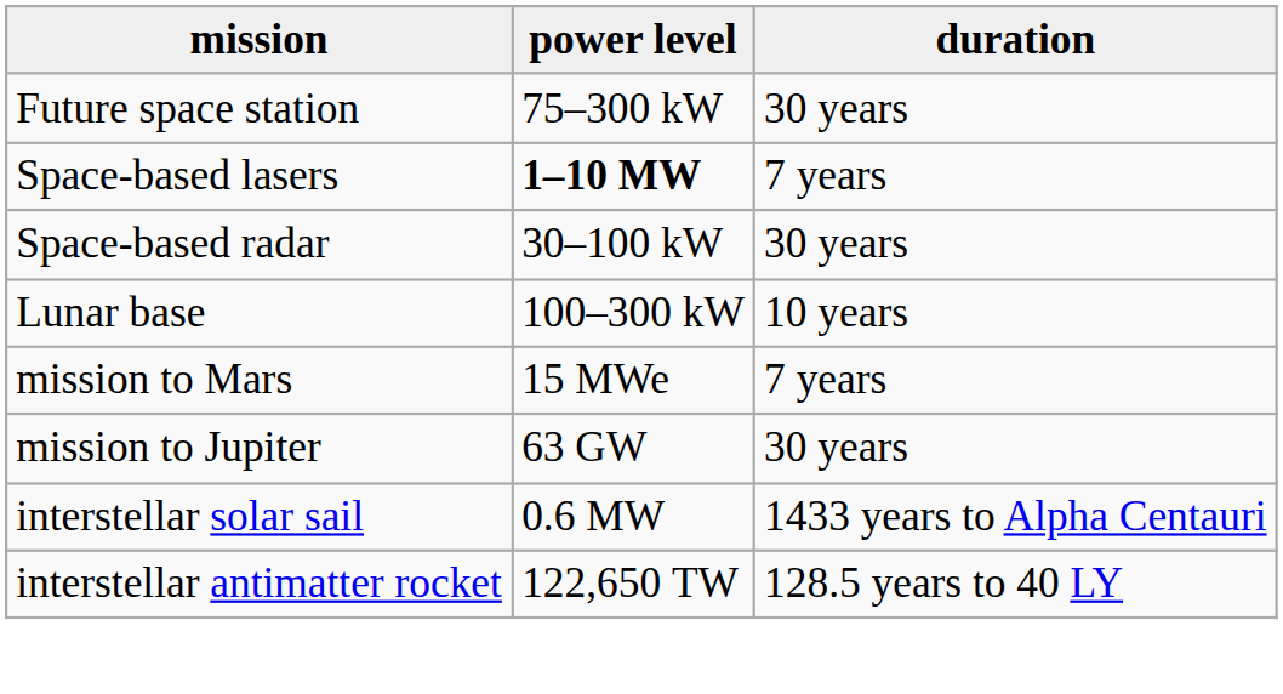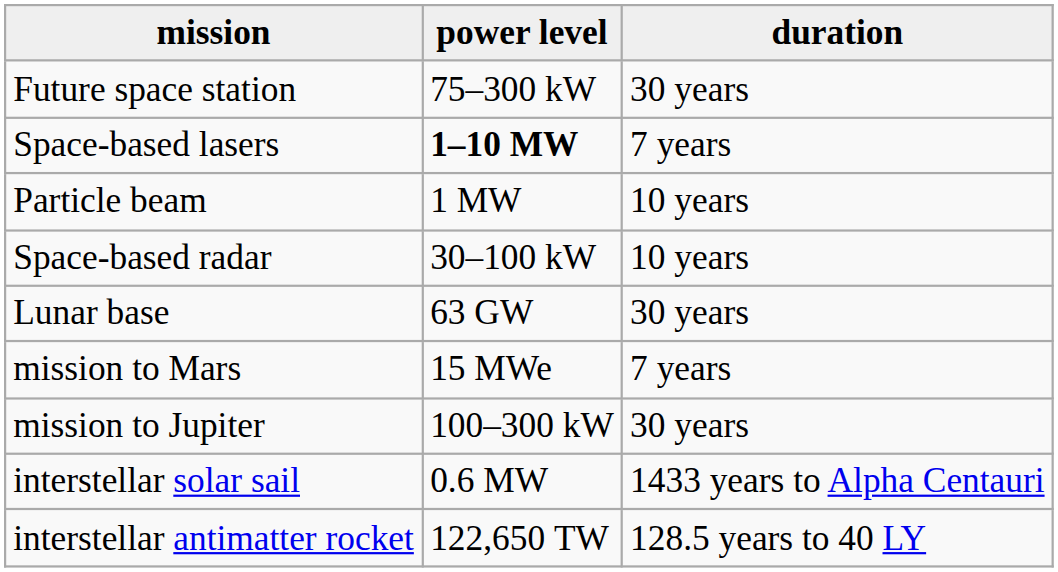+ row: Particle beam | 1 MW | 10 years
Space-based radar | duration: 30 years -> 10 years
Lunar base | power level: 100–300 kW -> 63 GW
Lunar base | duration: 10 years -> 30 years
mission to Jupiter | power level: 63 GW -> 100–300 kW
